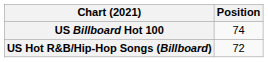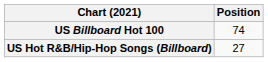US Hot R&B/Hip-Hop Songs (Billboard) | Position: 72 -> 27
